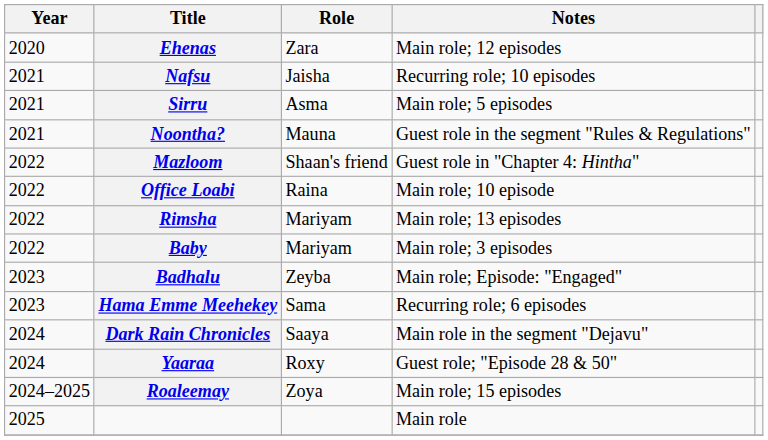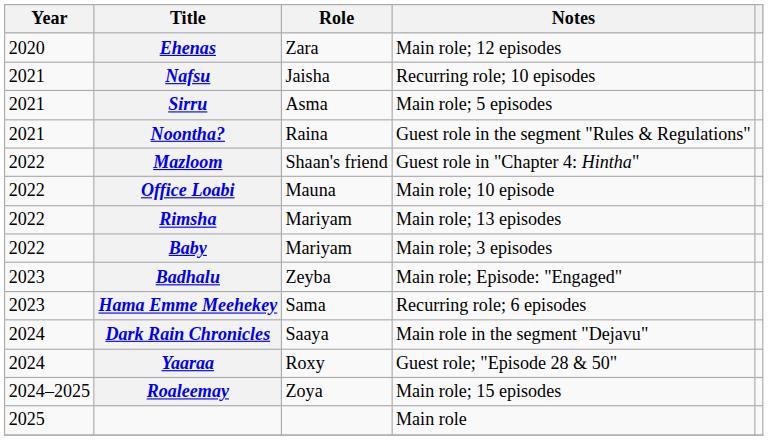Noontha? | Role: Mauna -> Raina
Office Loabi | Role: Raina -> Mauna
